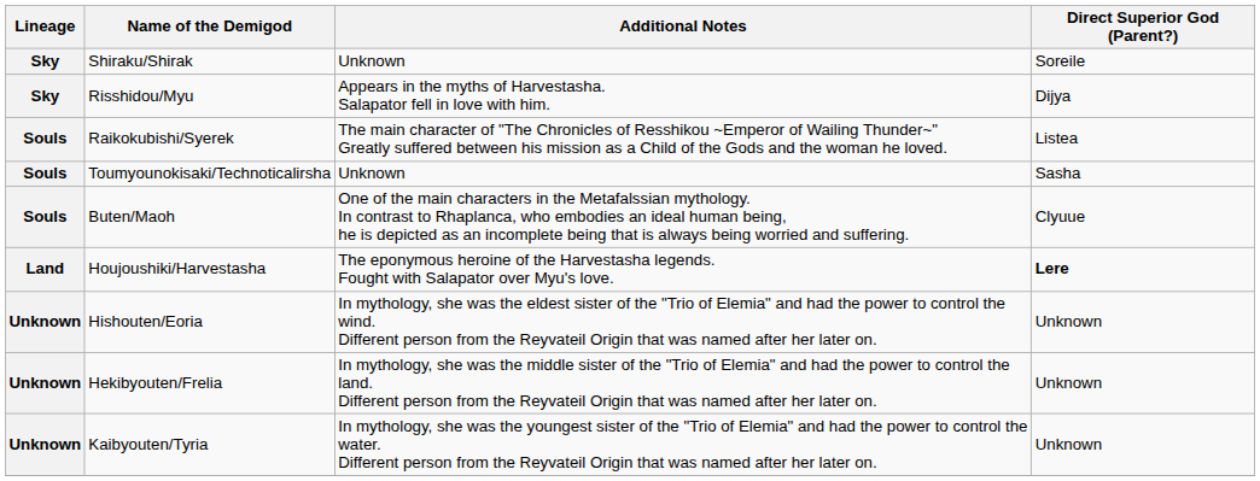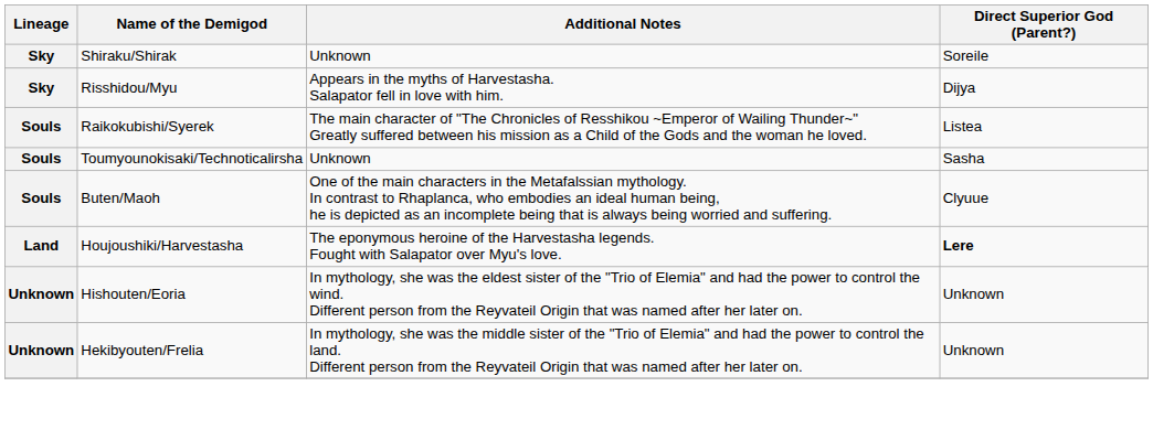- row: Unknown | Kaibyouten/Tyria | In mythology, she was the youngest sister of the "Trio of Elemia" and had the power to control the water. Different person from the Reyvateil Origin that was named after her later on. | Unknown
